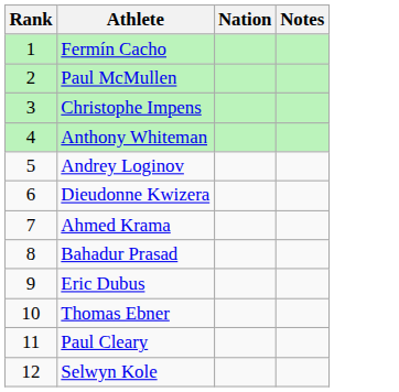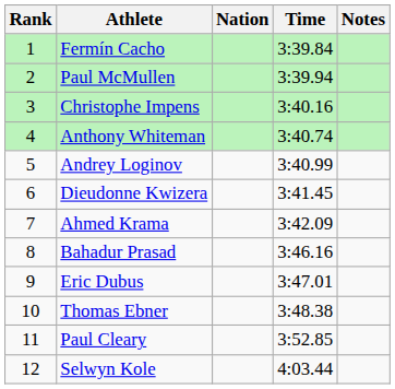+ column: Time | 3:39.84 | 3:39.94 | 3:40.16 | 3:40.74 | 3:40.99 | 3:41.45 | 3:42.09 | 3:46.16 | 3:47.01 | 3:48.38 | 3:52.85 | 4:03.44
